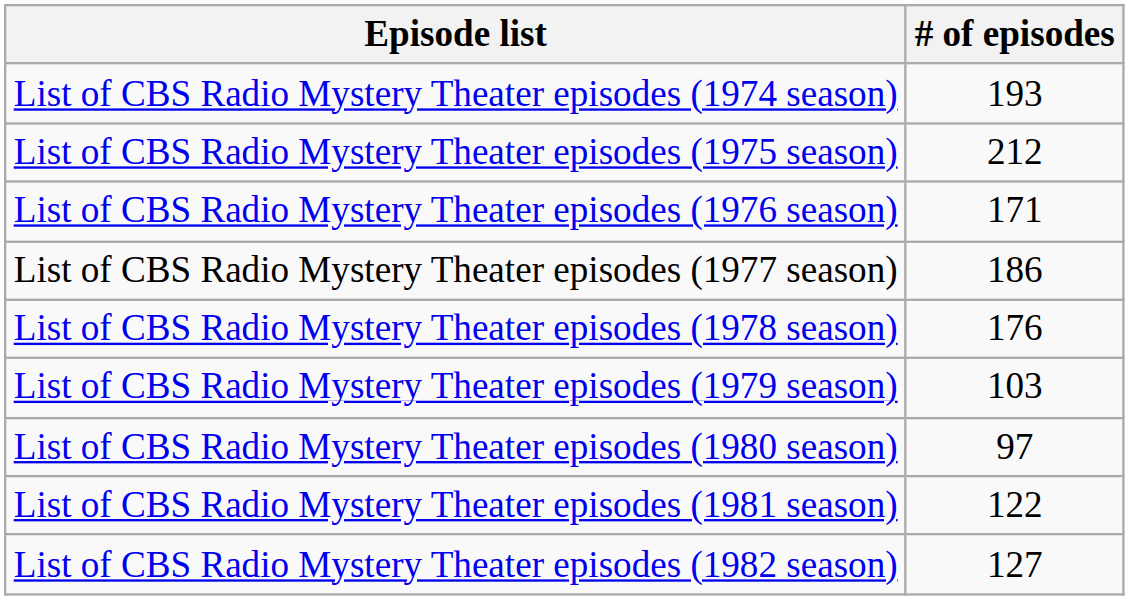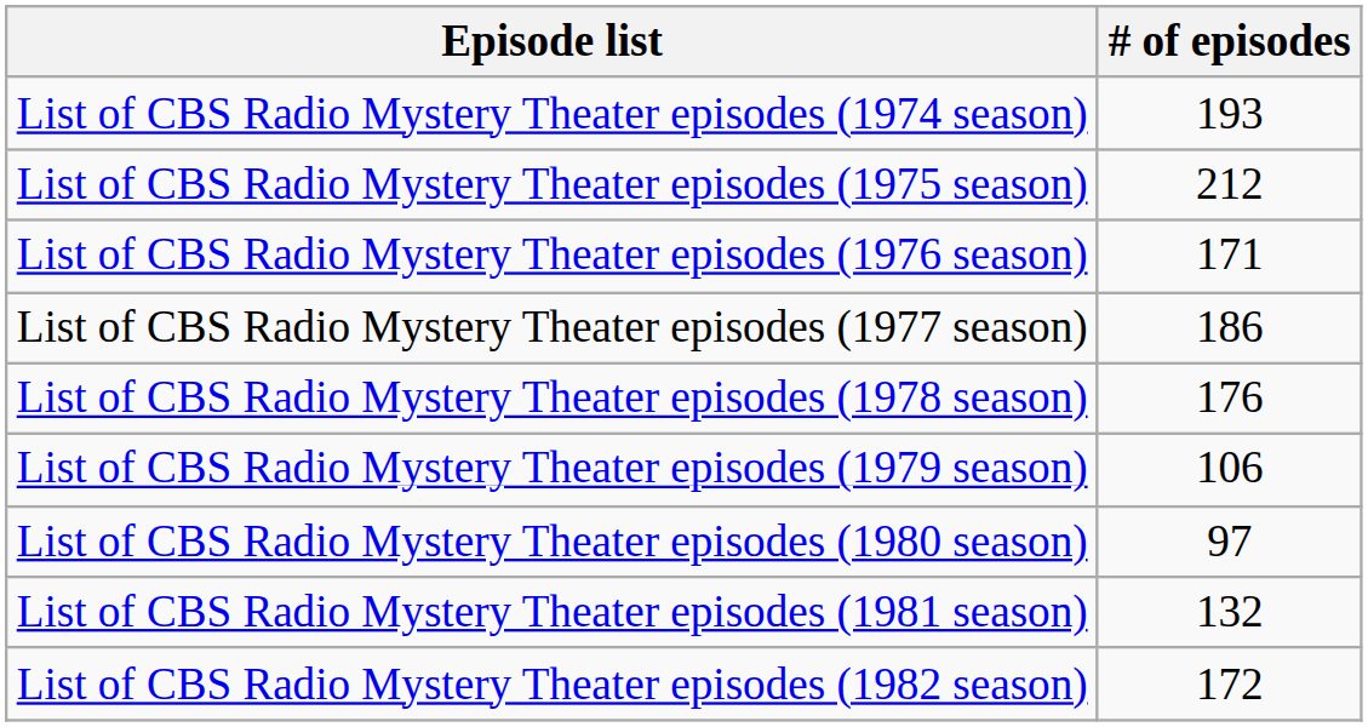List of CBS Radio Mystery Theater episodes (1979 season) | # of episodes: 103 -> 106
List of CBS Radio Mystery Theater episodes (1981 season) | # of episodes: 122 -> 132
List of CBS Radio Mystery Theater episodes (1982 season) | # of episodes: 127 -> 172
